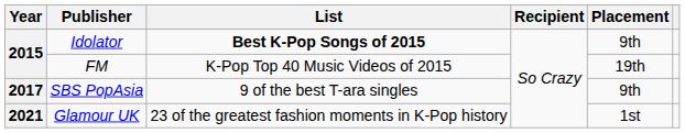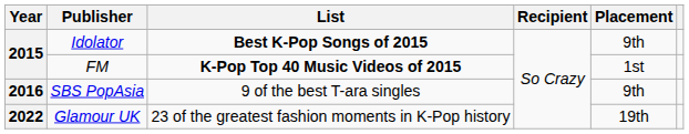FM | List: normal -> bold
FM | Placement: 19th -> 1st
SBS PopAsia | Year: 2017 -> 2016
Glamour UK | Year: 2021 -> 2022
Glamour UK | Placement: 1st -> 19th
